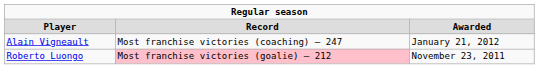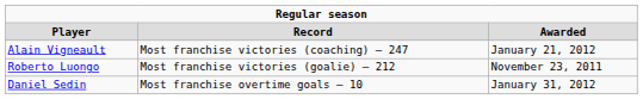Roberto Luongo | column 2: pink background -> no background
+ row: Daniel Sedin | Most franchise overtime goals – 10 | January 31, 2012
